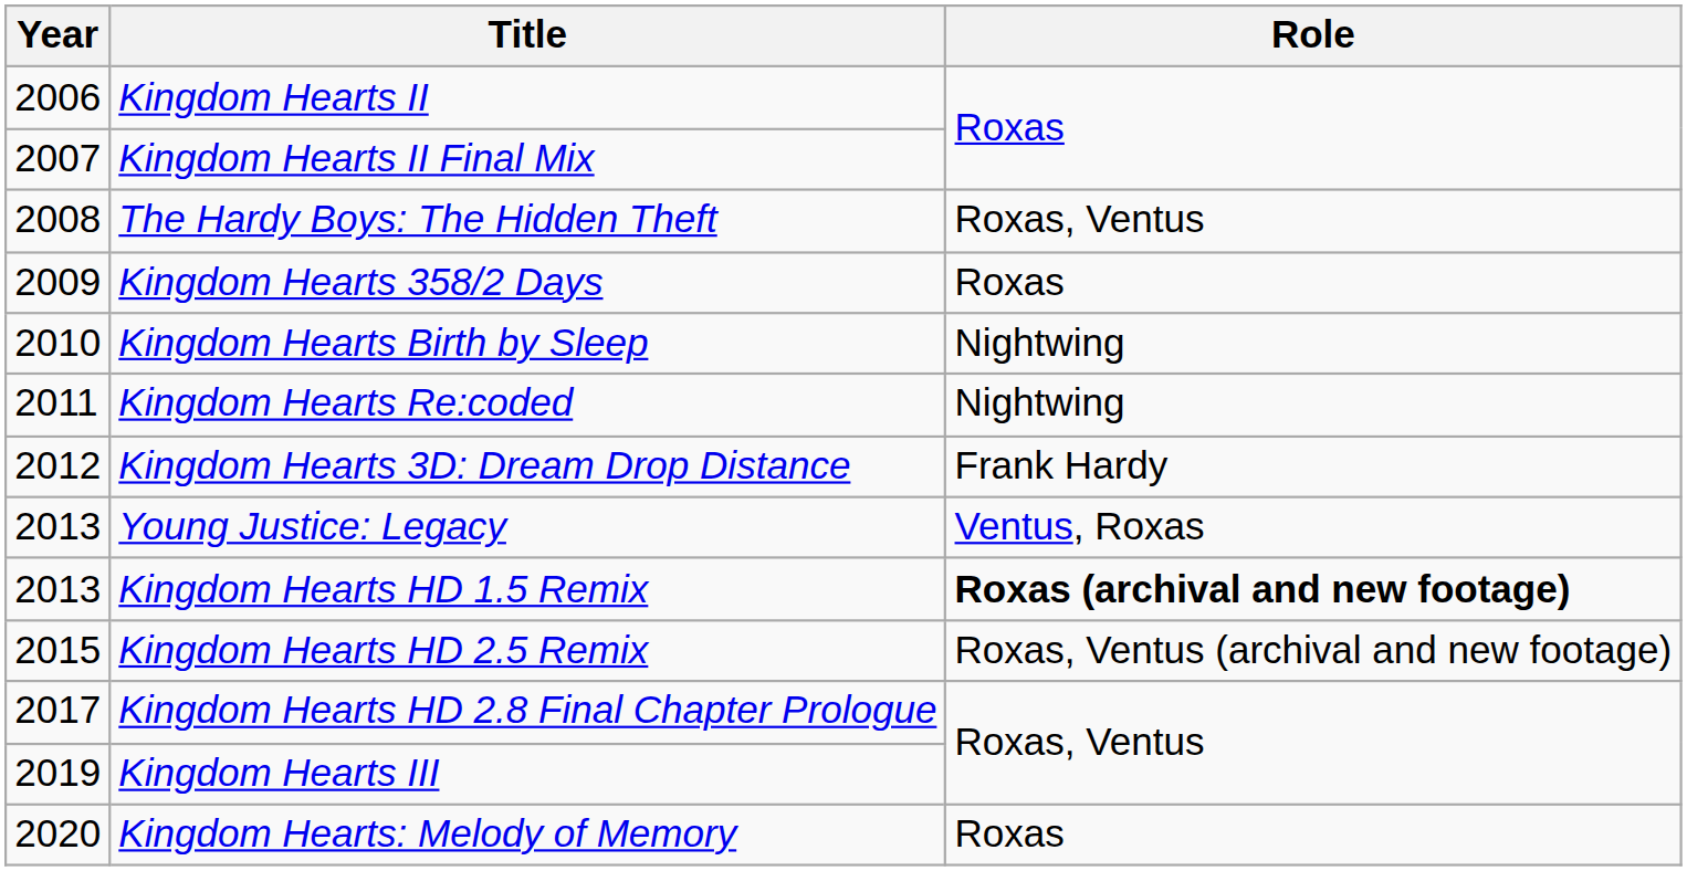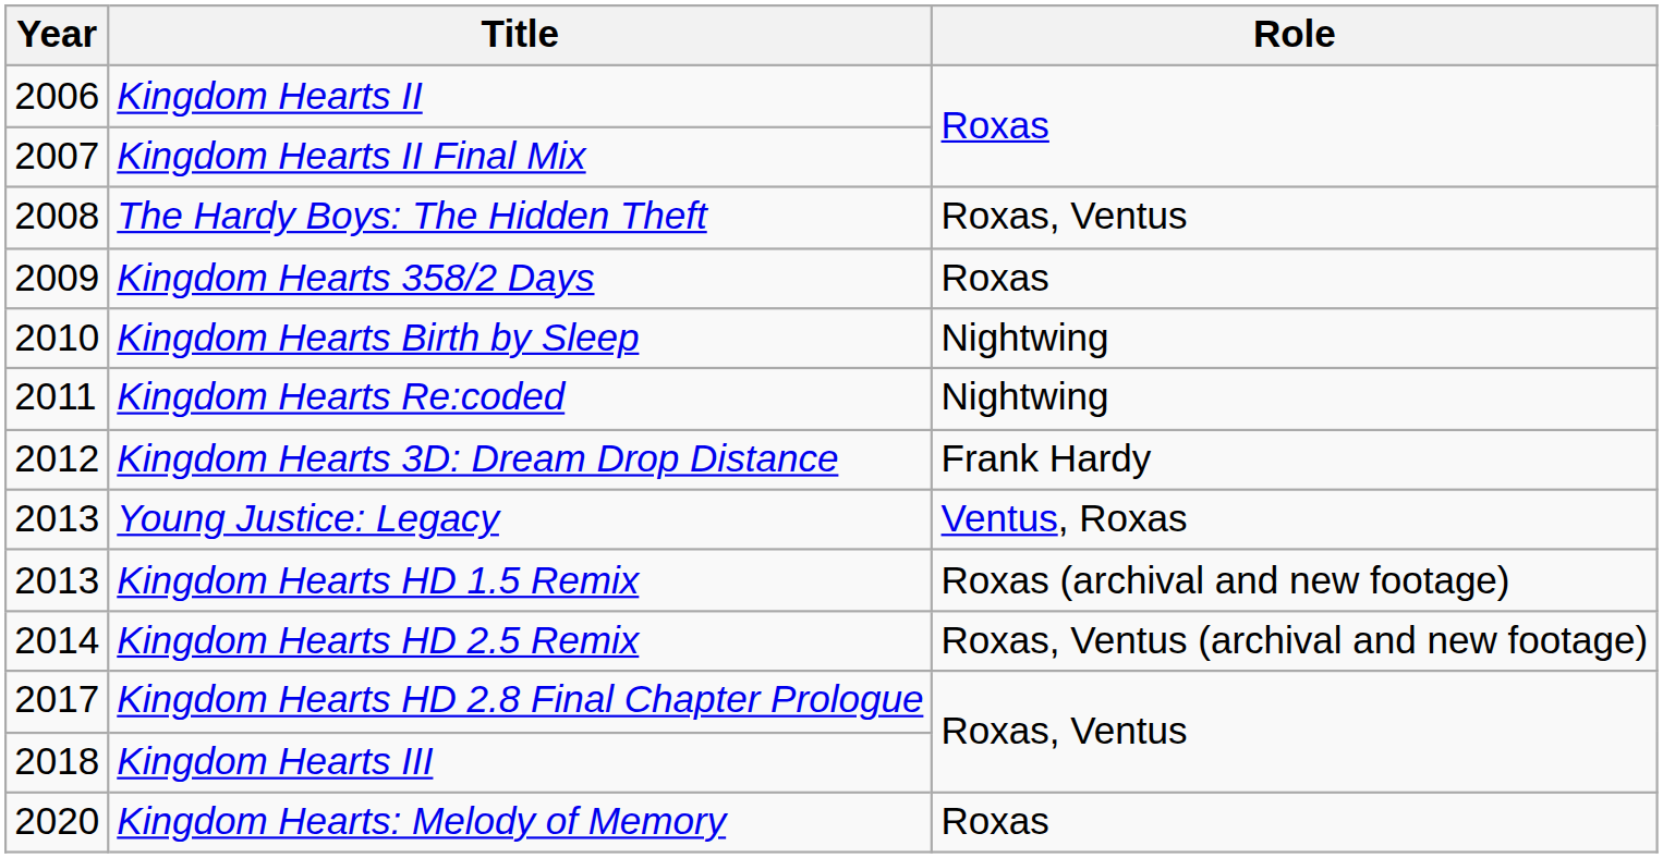Kingdom Hearts HD 1.5 Remix | Role: bold -> normal
Kingdom Hearts HD 2.5 Remix | Year: 2015 -> 2014
Kingdom Hearts III | Year: 2019 -> 2018
